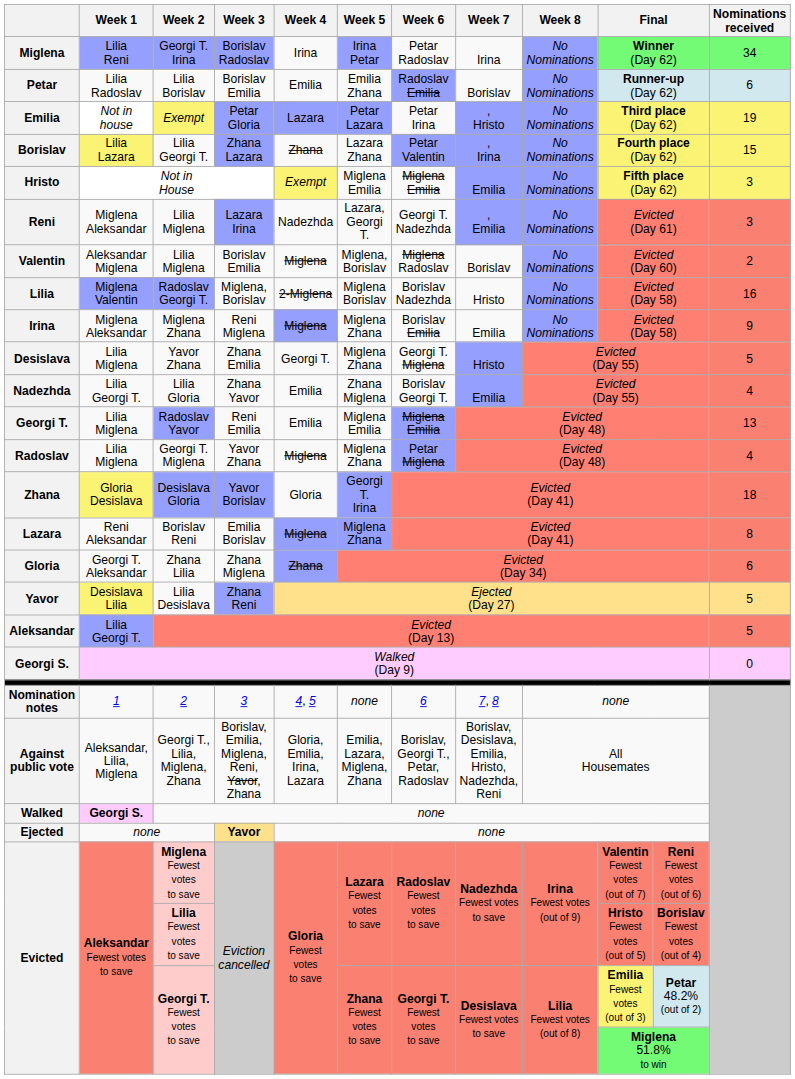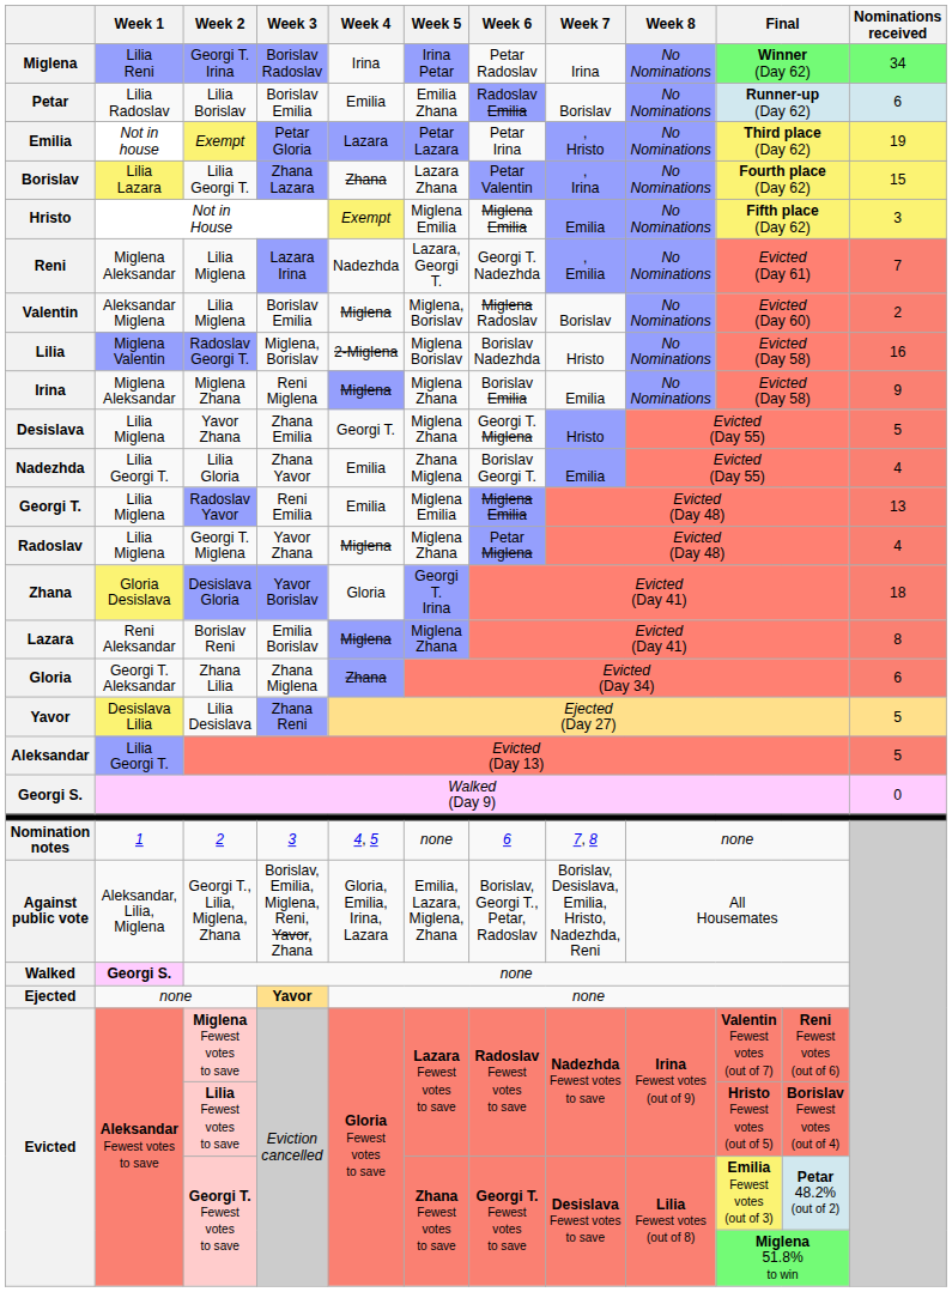Reni | Nominations received: 3 -> 7
